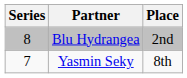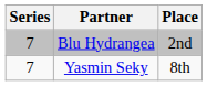Blu Hydrangea | Series: 8 -> 7
